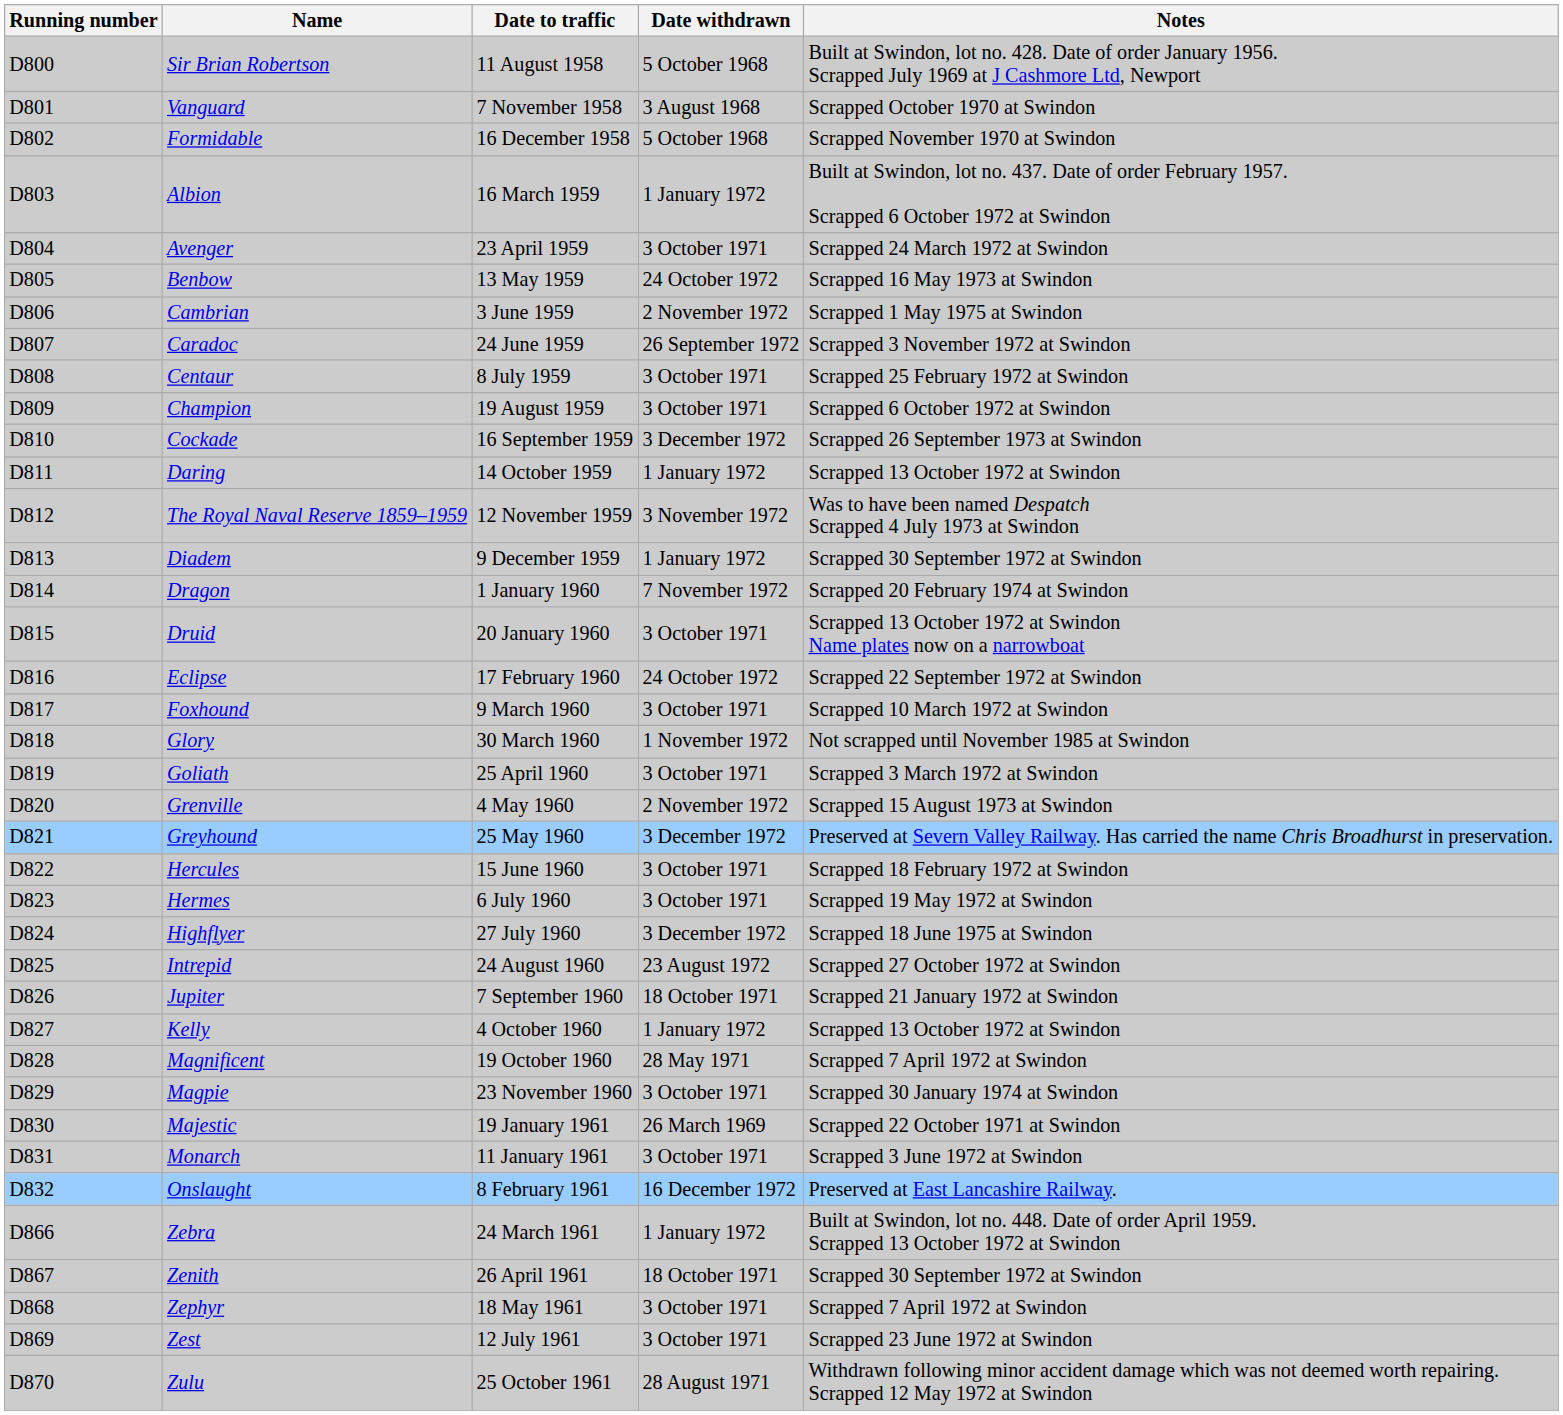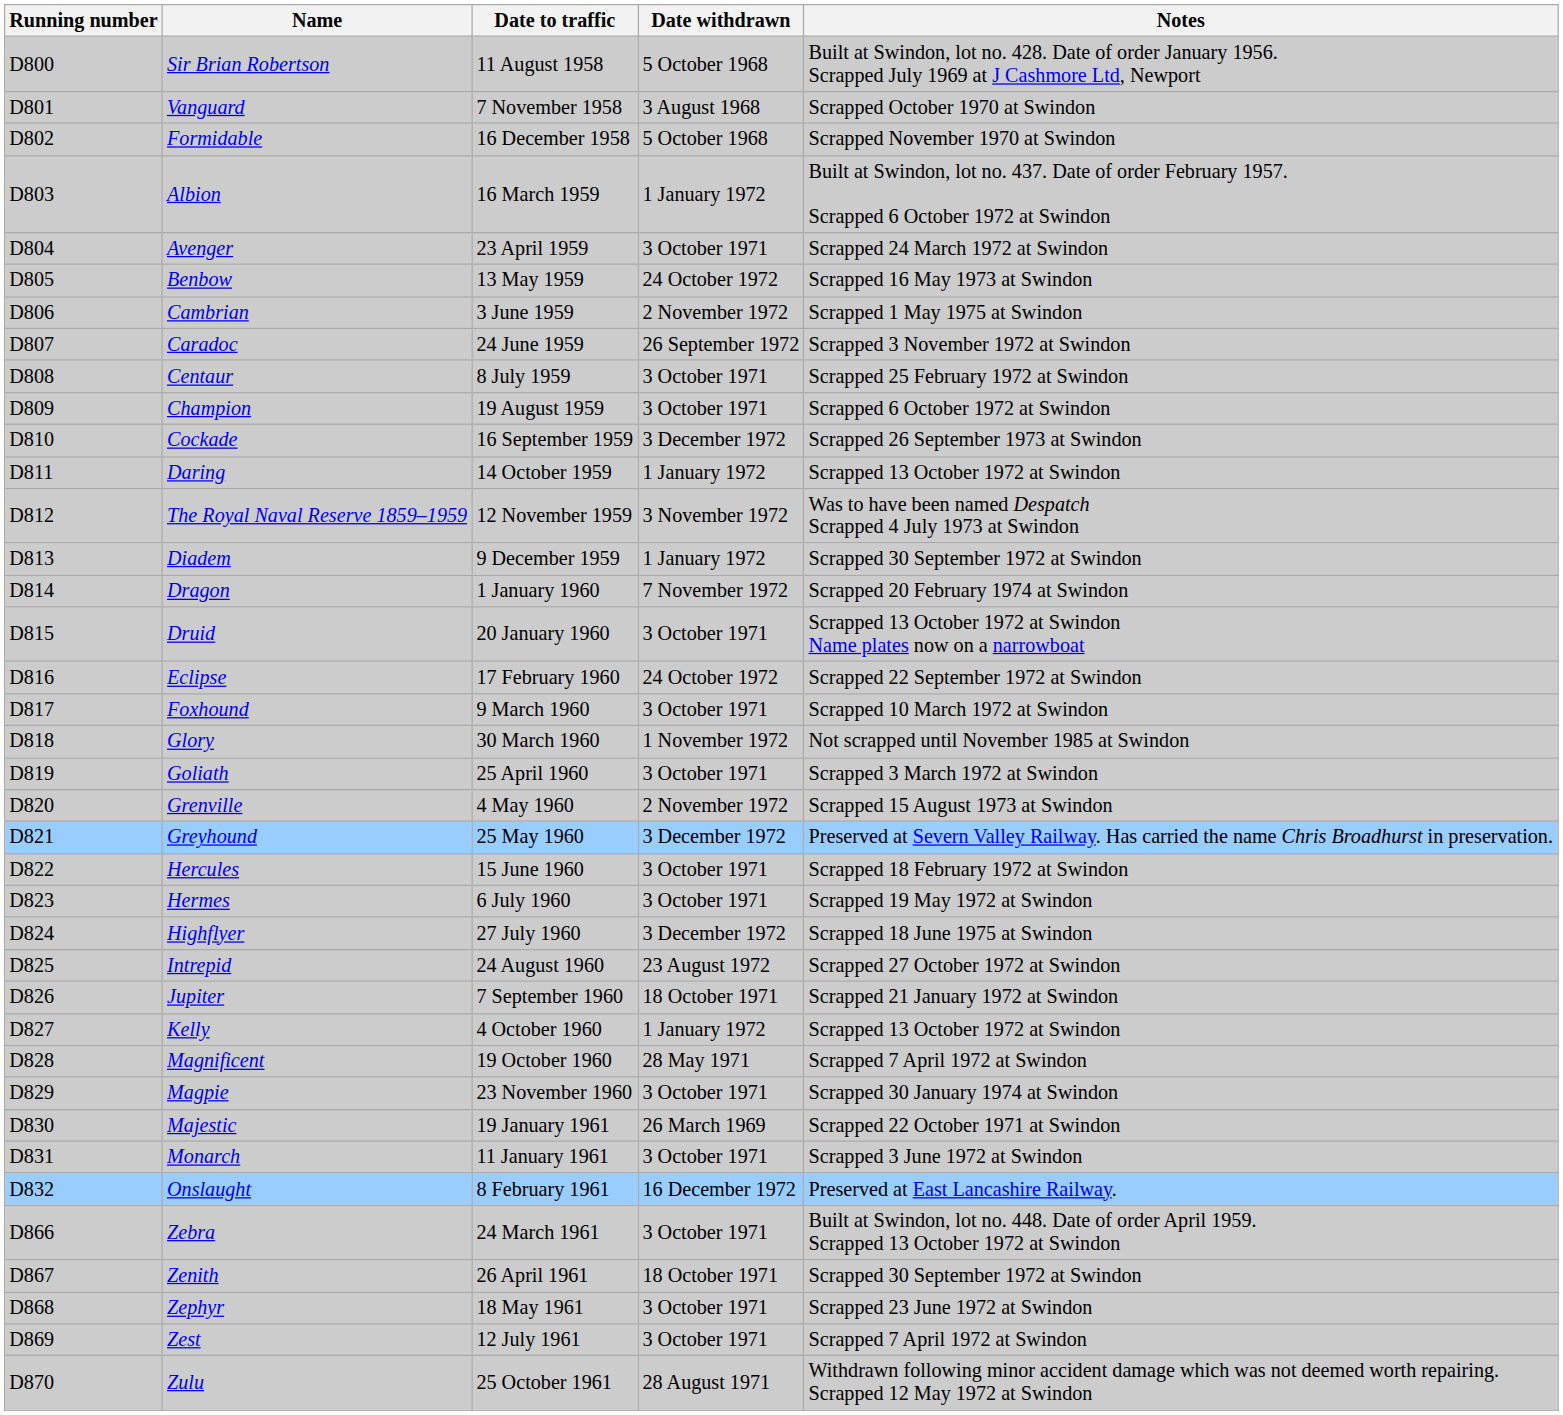Zebra | Date withdrawn: 1 January 1972 -> 3 October 1971
Zephyr | Notes: Scrapped 7 April 1972 at Swindon -> Scrapped 23 June 1972 at Swindon
Zest | Notes: Scrapped 23 June 1972 at Swindon -> Scrapped 7 April 1972 at Swindon
